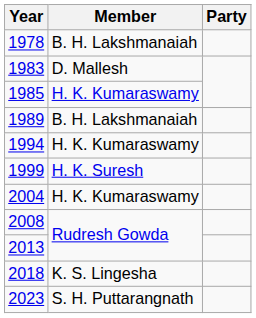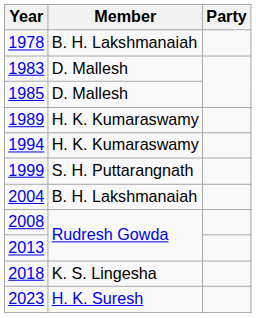1985 | Member: H. K. Kumaraswamy -> D. Mallesh
1989 | Member: B. H. Lakshmanaiah -> H. K. Kumaraswamy
1999 | Member: H. K. Suresh -> S. H. Puttarangnath
2004 | Member: H. K. Kumaraswamy -> B. H. Lakshmanaiah
2023 | Member: S. H. Puttarangnath -> H. K. Suresh
